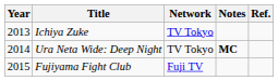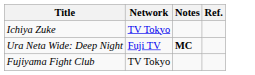- column: Year | 2013 | 2014 | 2015
Ura Neta Wide: Deep Night | Network: TV Tokyo -> Fuji TV
Fujiyama Fight Club | Network: Fuji TV -> TV Tokyo
